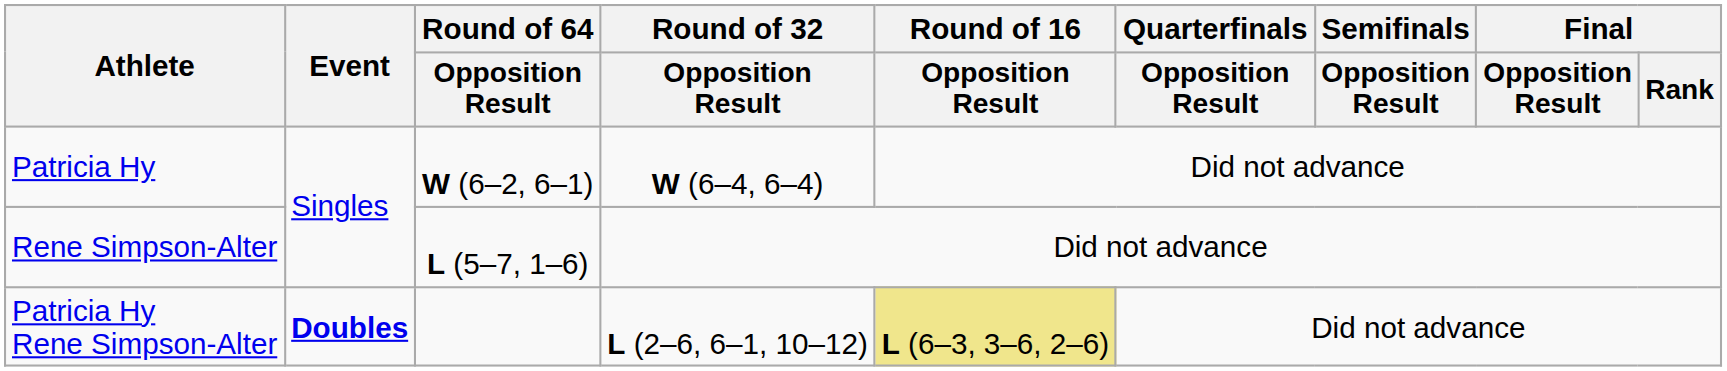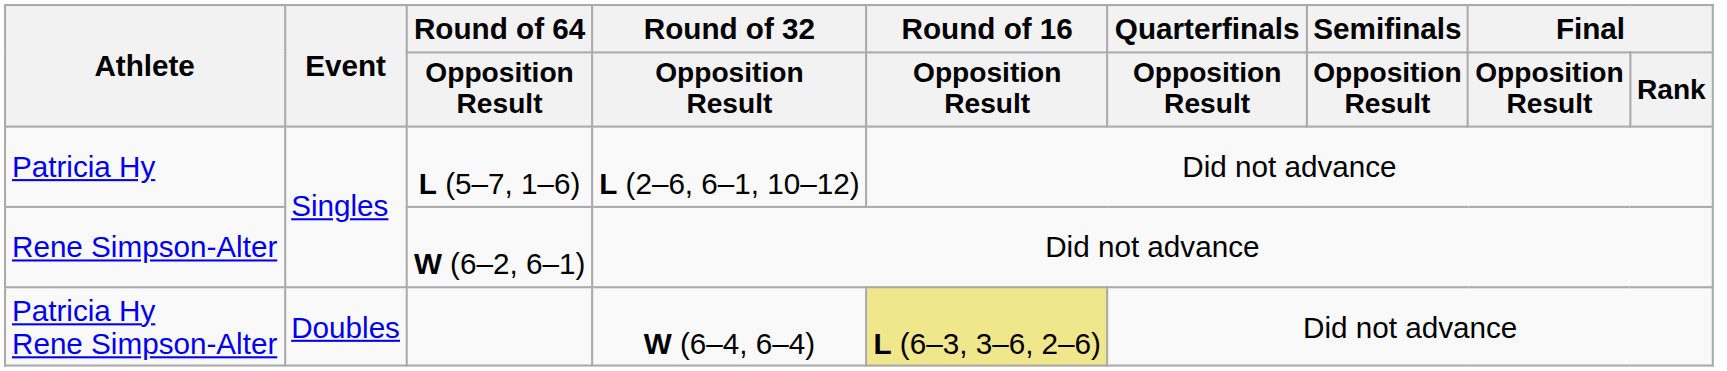Patricia Hy | Round of 64 / Opposition Result: W (6–2, 6–1) -> L (5–7, 1–6)
Patricia Hy | Round of 32 / Opposition Result: W (6–4, 6–4) -> L (2–6, 6–1, 10–12)
Rene Simpson-Alter | Round of 64 / Opposition Result: L (5–7, 1–6) -> W (6–2, 6–1)
Patricia Hy Rene Simpson-Alter | Event: bold -> normal
Patricia Hy Rene Simpson-Alter | Round of 32 / Opposition Result: L (2–6, 6–1, 10–12) -> W (6–4, 6–4)
